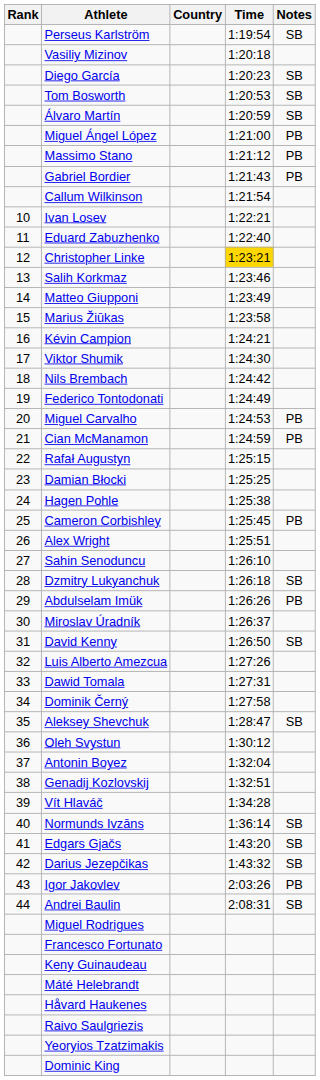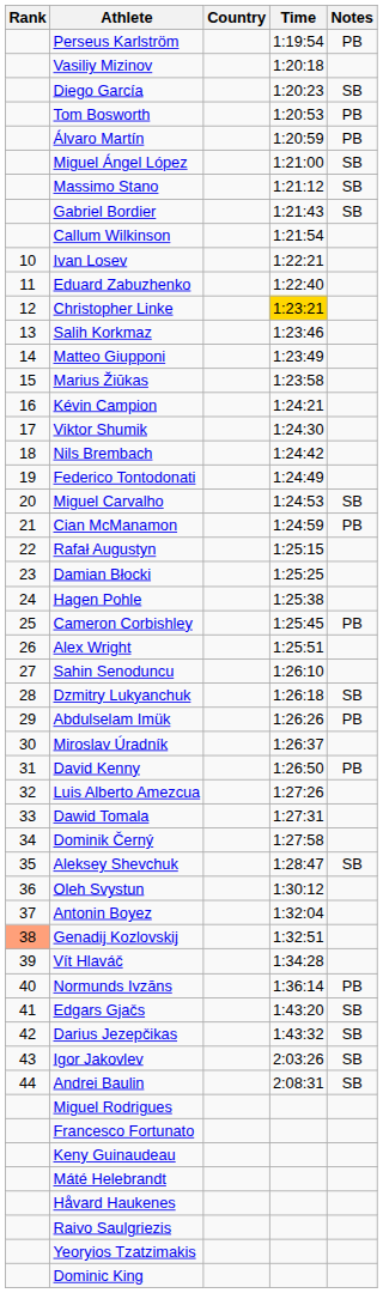Perseus Karlström | Notes: SB -> PB
Tom Bosworth | Notes: SB -> PB
Álvaro Martín | Notes: SB -> PB
Miguel Ángel López | Notes: PB -> SB
Massimo Stano | Notes: PB -> SB
Gabriel Bordier | Notes: PB -> SB
Miguel Carvalho | Notes: PB -> SB
David Kenny | Notes: SB -> PB
Genadij Kozlovskij | Rank: no background -> lightsalmon background
Normunds Ivzāns | Notes: SB -> PB
Igor Jakovlev | Notes: PB -> SB
